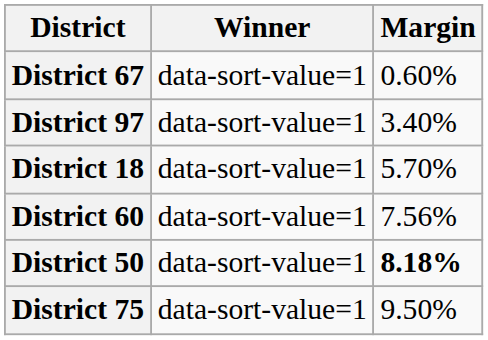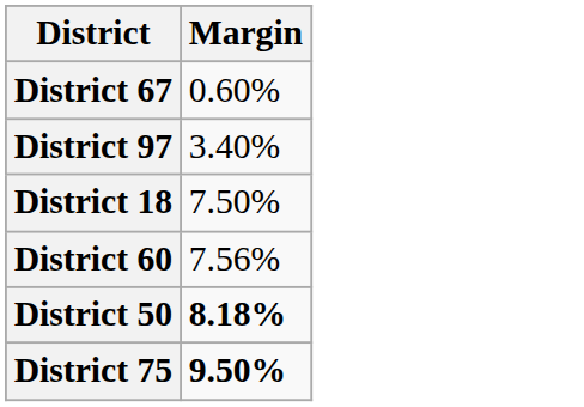- column: Winner | data-sort-value=1 | data-sort-value=1 | data-sort-value=1 | data-sort-value=1 | data-sort-value=1 | data-sort-value=1
District 18 | Margin: 5.70% -> 7.50%
District 75 | Margin: normal -> bold
